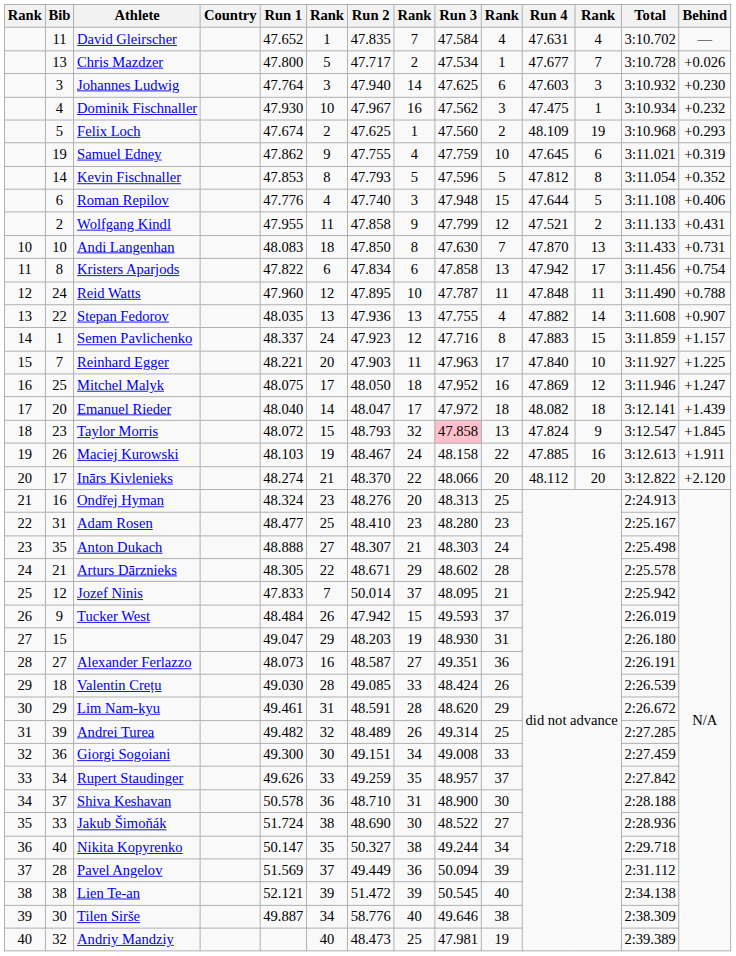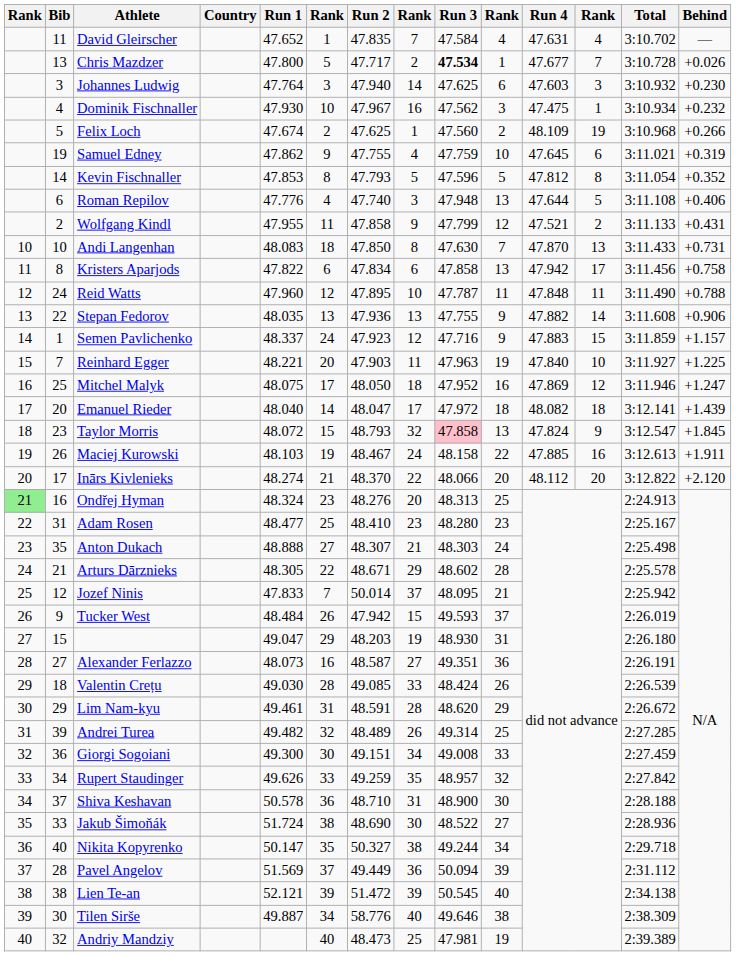Chris Mazdzer | Run 3: normal -> bold
Felix Loch | Behind: +0.293 -> +0.266
Roman Repilov | column 10: 15 -> 13
Kristers Aparjods | Behind: +0.754 -> +0.758
Stepan Fedorov | column 10: 4 -> 9
Stepan Fedorov | Behind: +0.907 -> +0.906
Semen Pavlichenko | column 10: 8 -> 9
Reinhard Egger | column 10: 17 -> 19
Ondřej Hyman | column 1: no background -> lightgreen background
Rupert Staudinger | column 10: 37 -> 32
